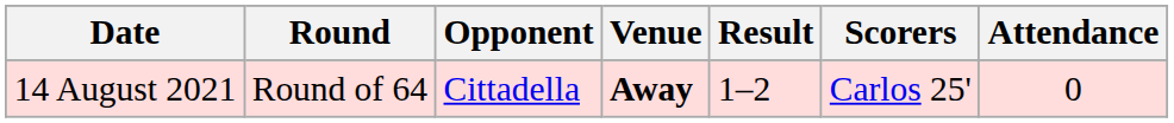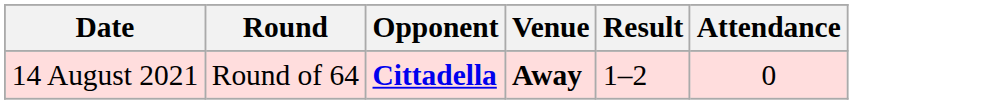- column: Scorers | Carlos 25'
14 August 2021 | Opponent: normal -> bold
